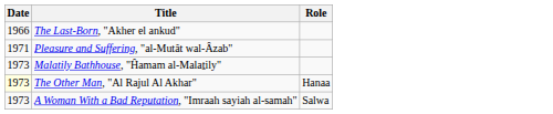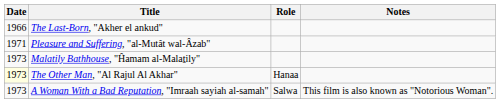+ column: Notes | This film is also known as "Notorious Woman".
